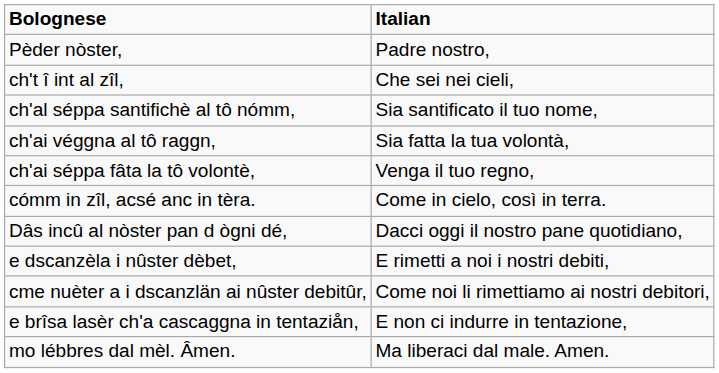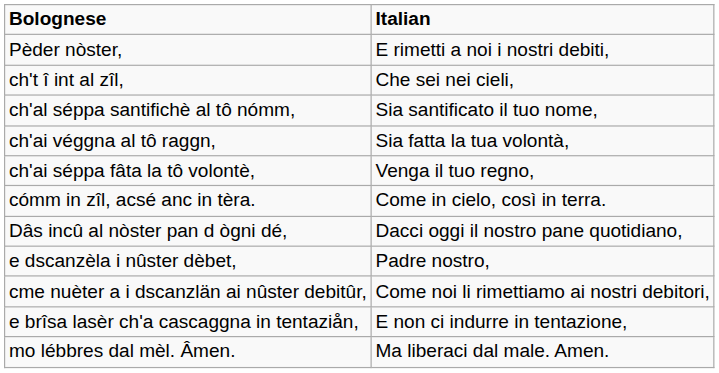Pèder nòster, | Italian: Padre nostro, -> E rimetti a noi i nostri debiti,
e dscanzèla i nûster dèbet, | Italian: E rimetti a noi i nostri debiti, -> Padre nostro,
